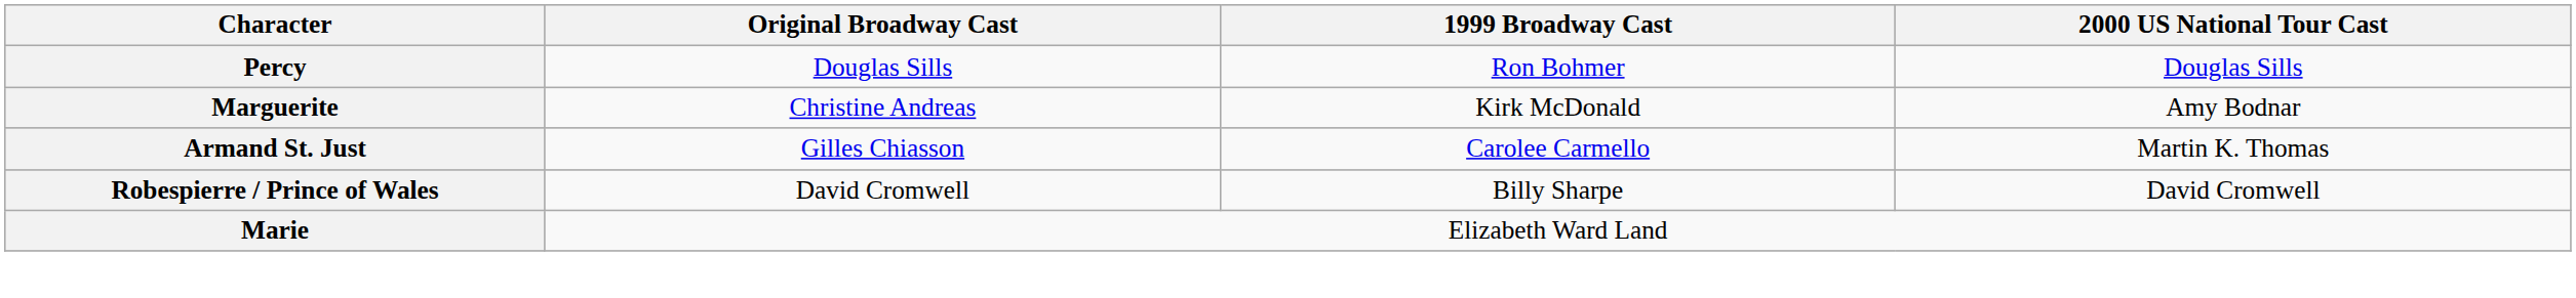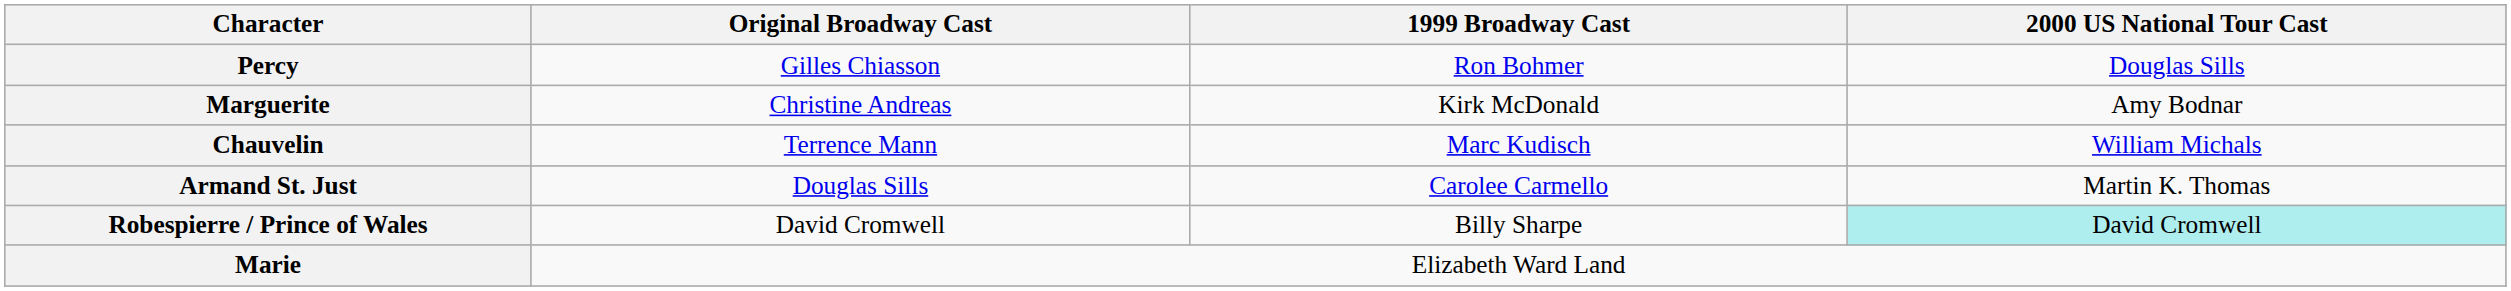Percy | Original Broadway Cast: Douglas Sills -> Gilles Chiasson
+ row: Chauvelin | Terrence Mann | Marc Kudisch | William Michals
Armand St. Just | Original Broadway Cast: Gilles Chiasson -> Douglas Sills
Robespierre / Prince of Wales | 2000 US National Tour Cast: no background -> paleturquoise background
